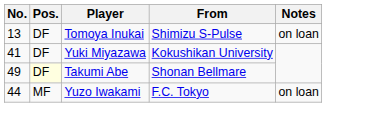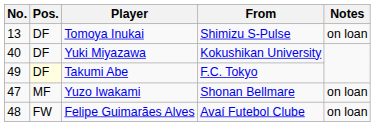Yuki Miyazawa | No.: 41 -> 40
Takumi Abe | From: Shonan Bellmare -> F.C. Tokyo
Yuzo Iwakami | No.: 44 -> 47
Yuzo Iwakami | From: F.C. Tokyo -> Shonan Bellmare
+ row: 48 | FW | Felipe Guimarães Alves | Avaí Futebol Clube | on loan
